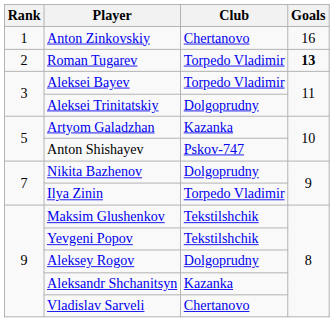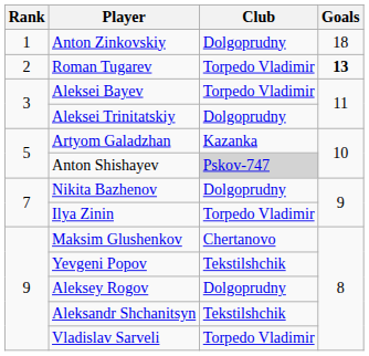Anton Zinkovskiy | Club: Chertanovo -> Dolgoprudny
Anton Zinkovskiy | Goals: 16 -> 18
Anton Shishayev | Club: no background -> lightgrey background
Maksim Glushenkov | Club: Tekstilshchik -> Chertanovo
Aleksandr Shchanitsyn | Club: Kazanka -> Tekstilshchik
Vladislav Sarveli | Club: Chertanovo -> Torpedo Vladimir
